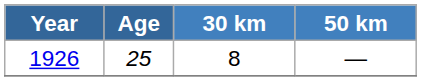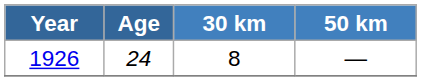1926 | Age: 25 -> 24
